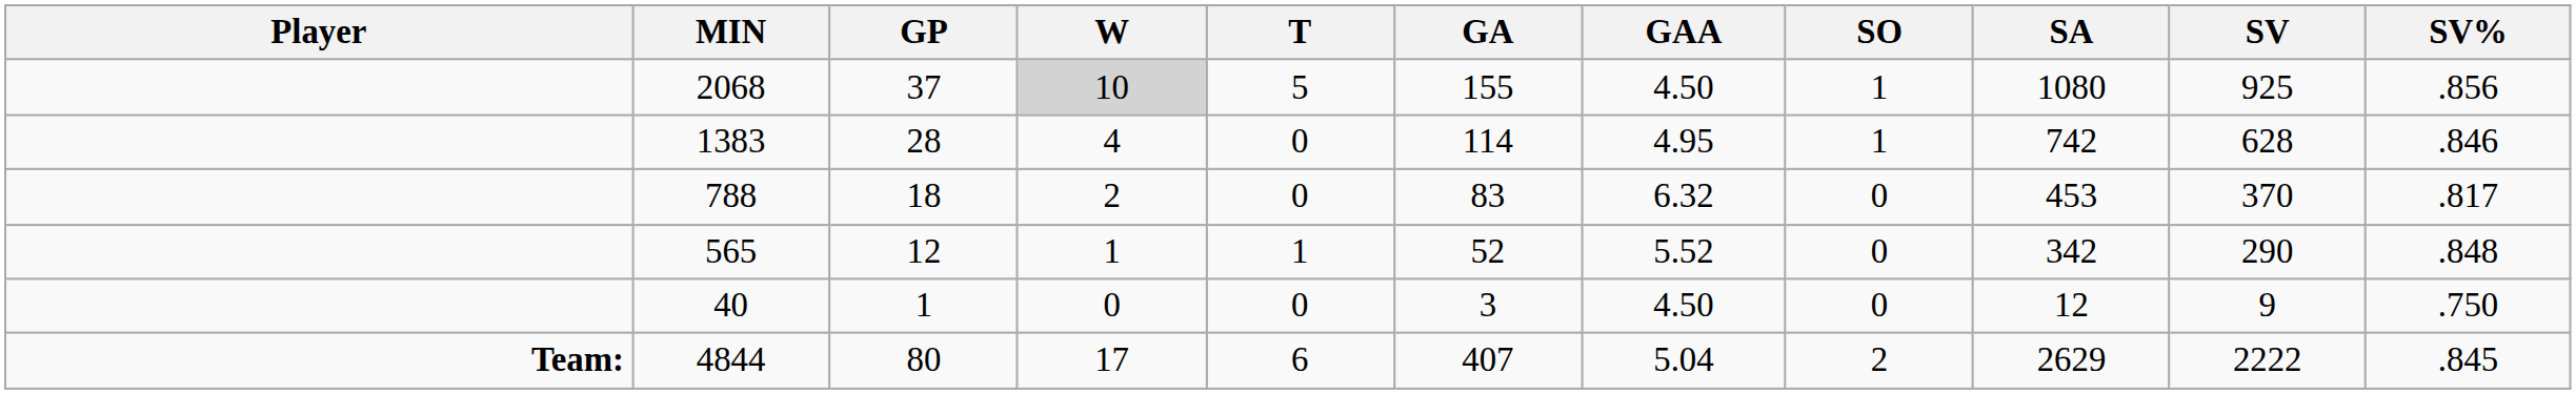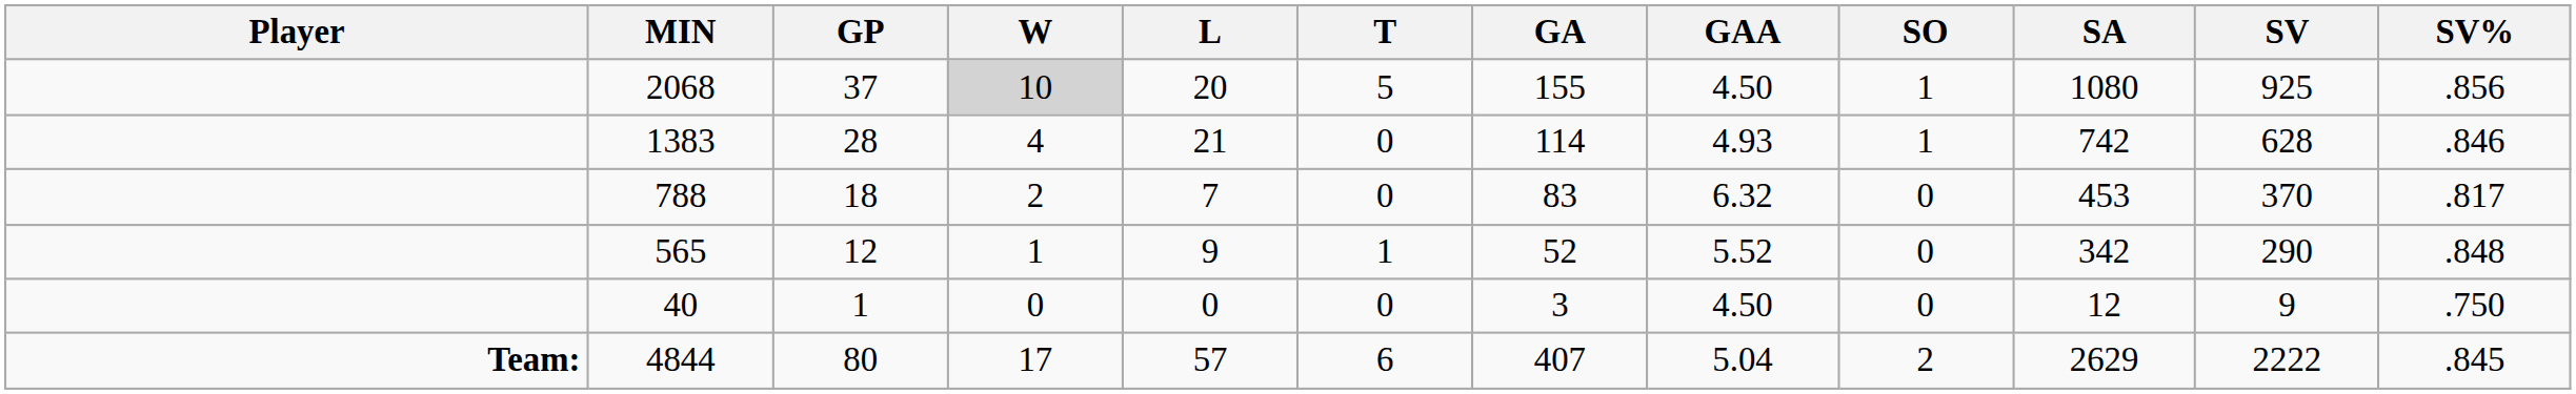+ column: L | 20 | 21 | 7 | 9 | 0 | 57
1383 | GAA: 4.95 -> 4.93
